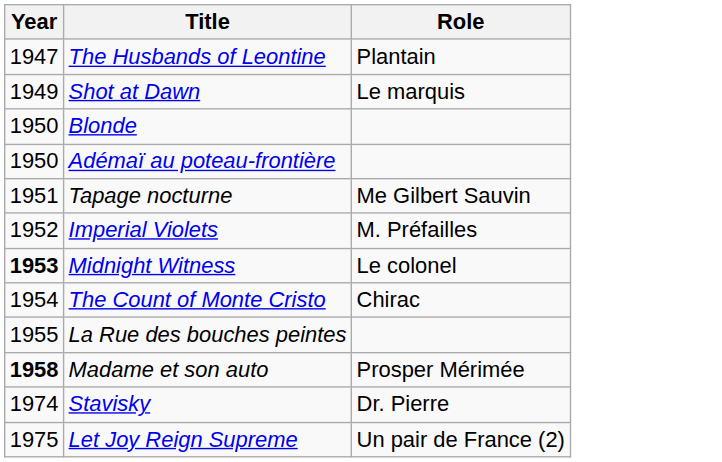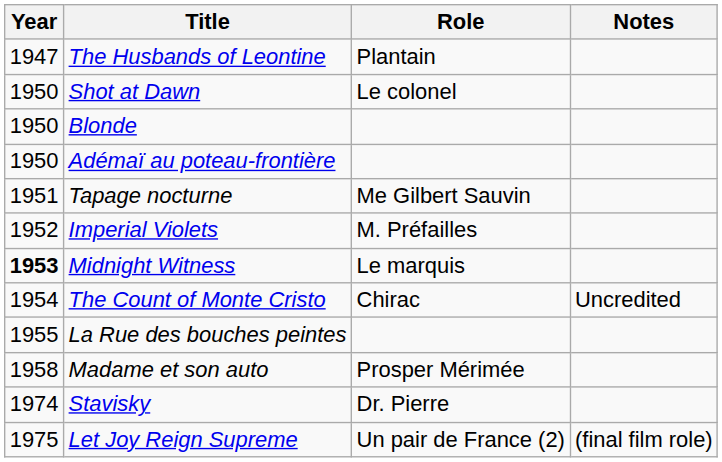+ column: Notes | Uncredited | (final film role)
Shot at Dawn | Year: 1949 -> 1950
Shot at Dawn | Role: Le marquis -> Le colonel
Midnight Witness | Role: Le colonel -> Le marquis
Madame et son auto | Year: bold -> normal
